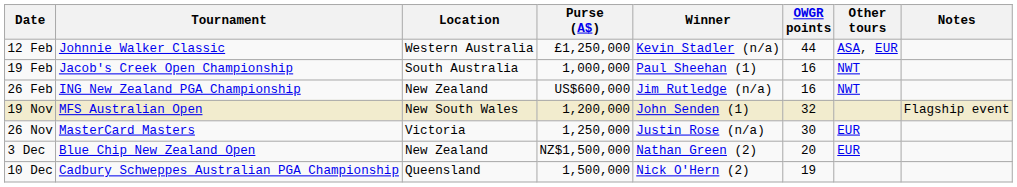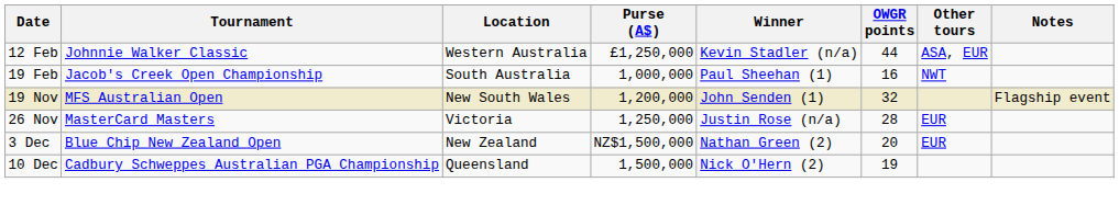- row: 26 Feb | ING New Zealand PGA Championship | New Zealand | US$600,000 | Jim Rutledge (n/a) | 16 | NWT
26 Nov | OWGR points: 30 -> 28
